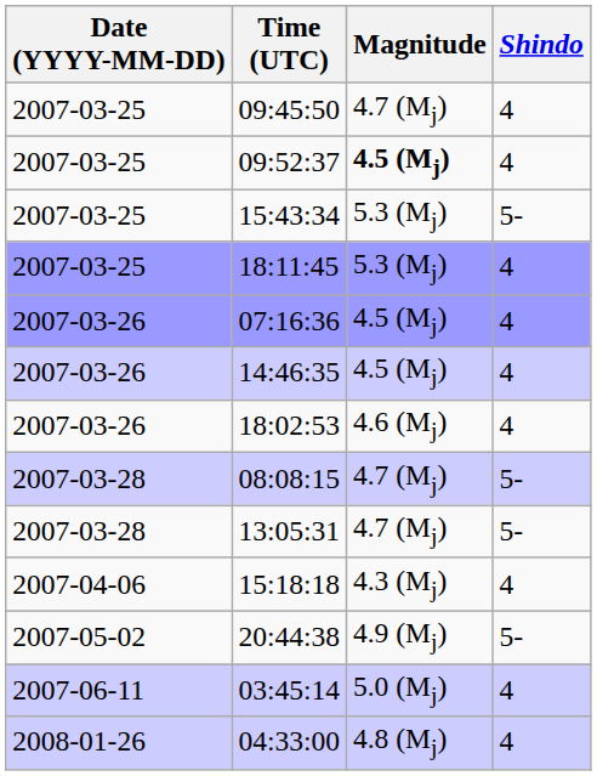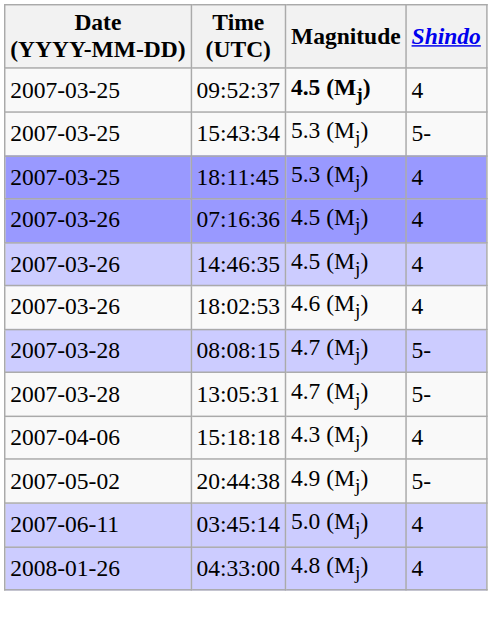- row: 2007-03-25 | 09:45:50 | 4.7 (Mj) | 4
